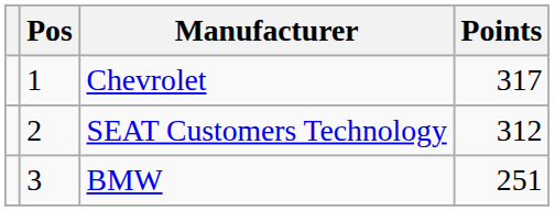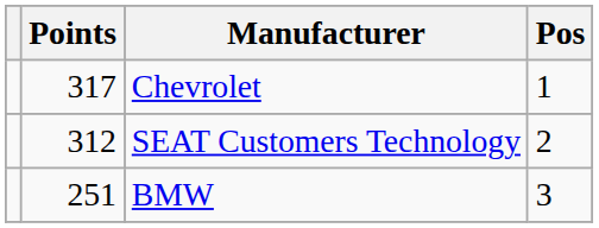columns swapped: Pos <-> Points
